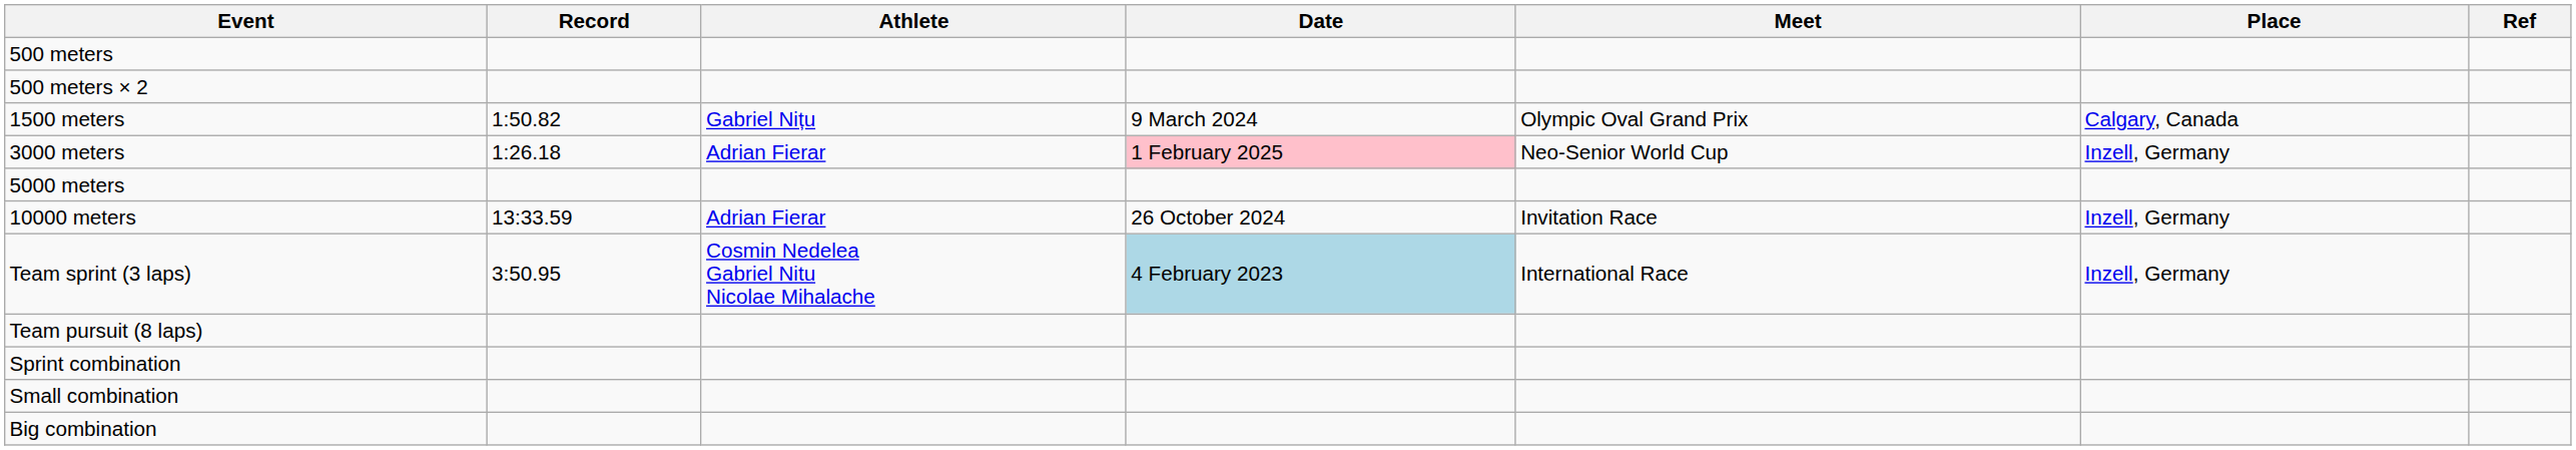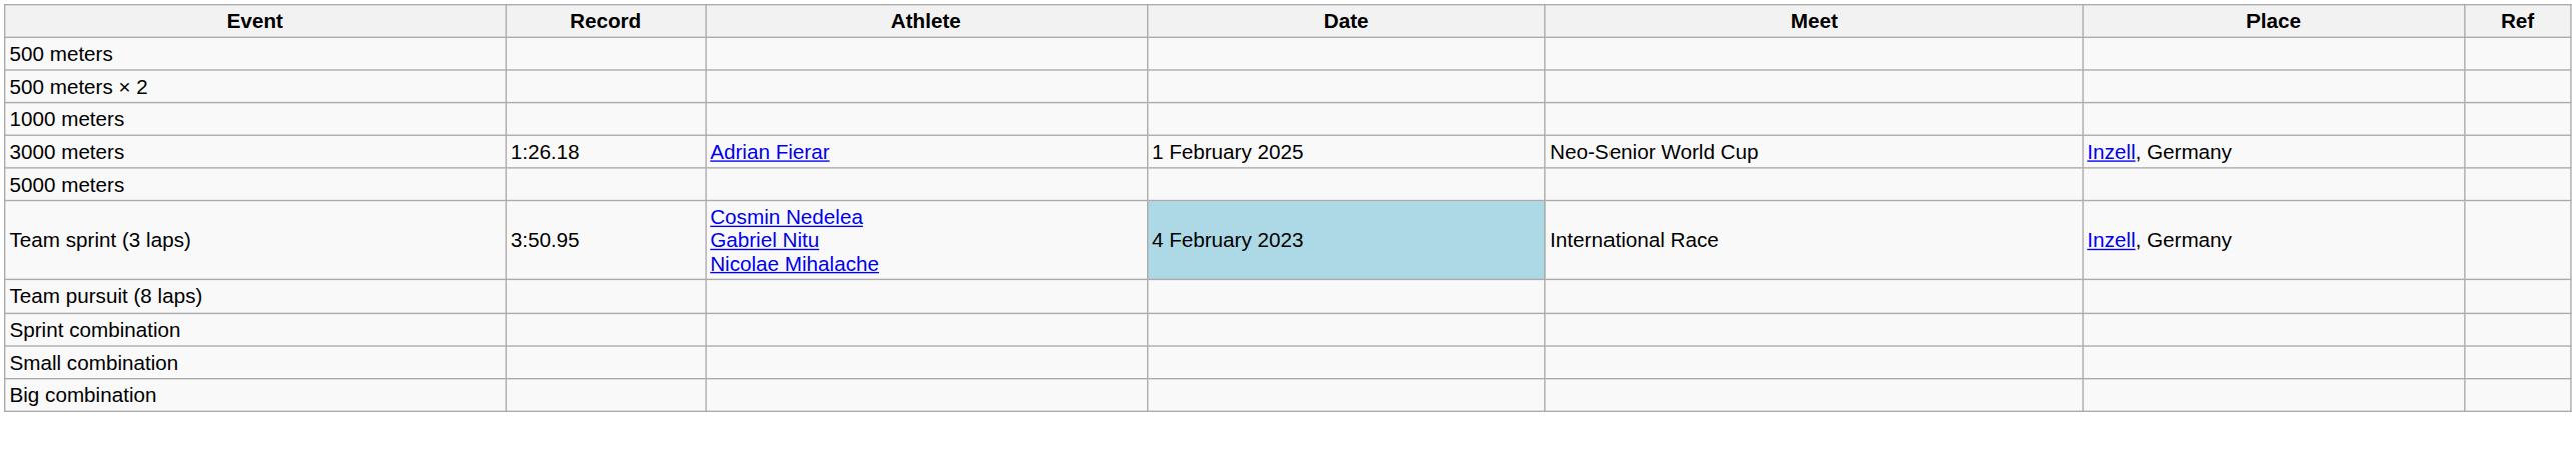+ row: 1000 meters
- row: 1500 meters | 1:50.82 | Gabriel Nițu | 9 March 2024 | Olympic Oval Grand Prix | Calgary, Canada
3000 meters | Date: pink background -> no background
- row: 10000 meters | 13:33.59 | Adrian Fierar | 26 October 2024 | Invitation Race | Inzell, Germany
